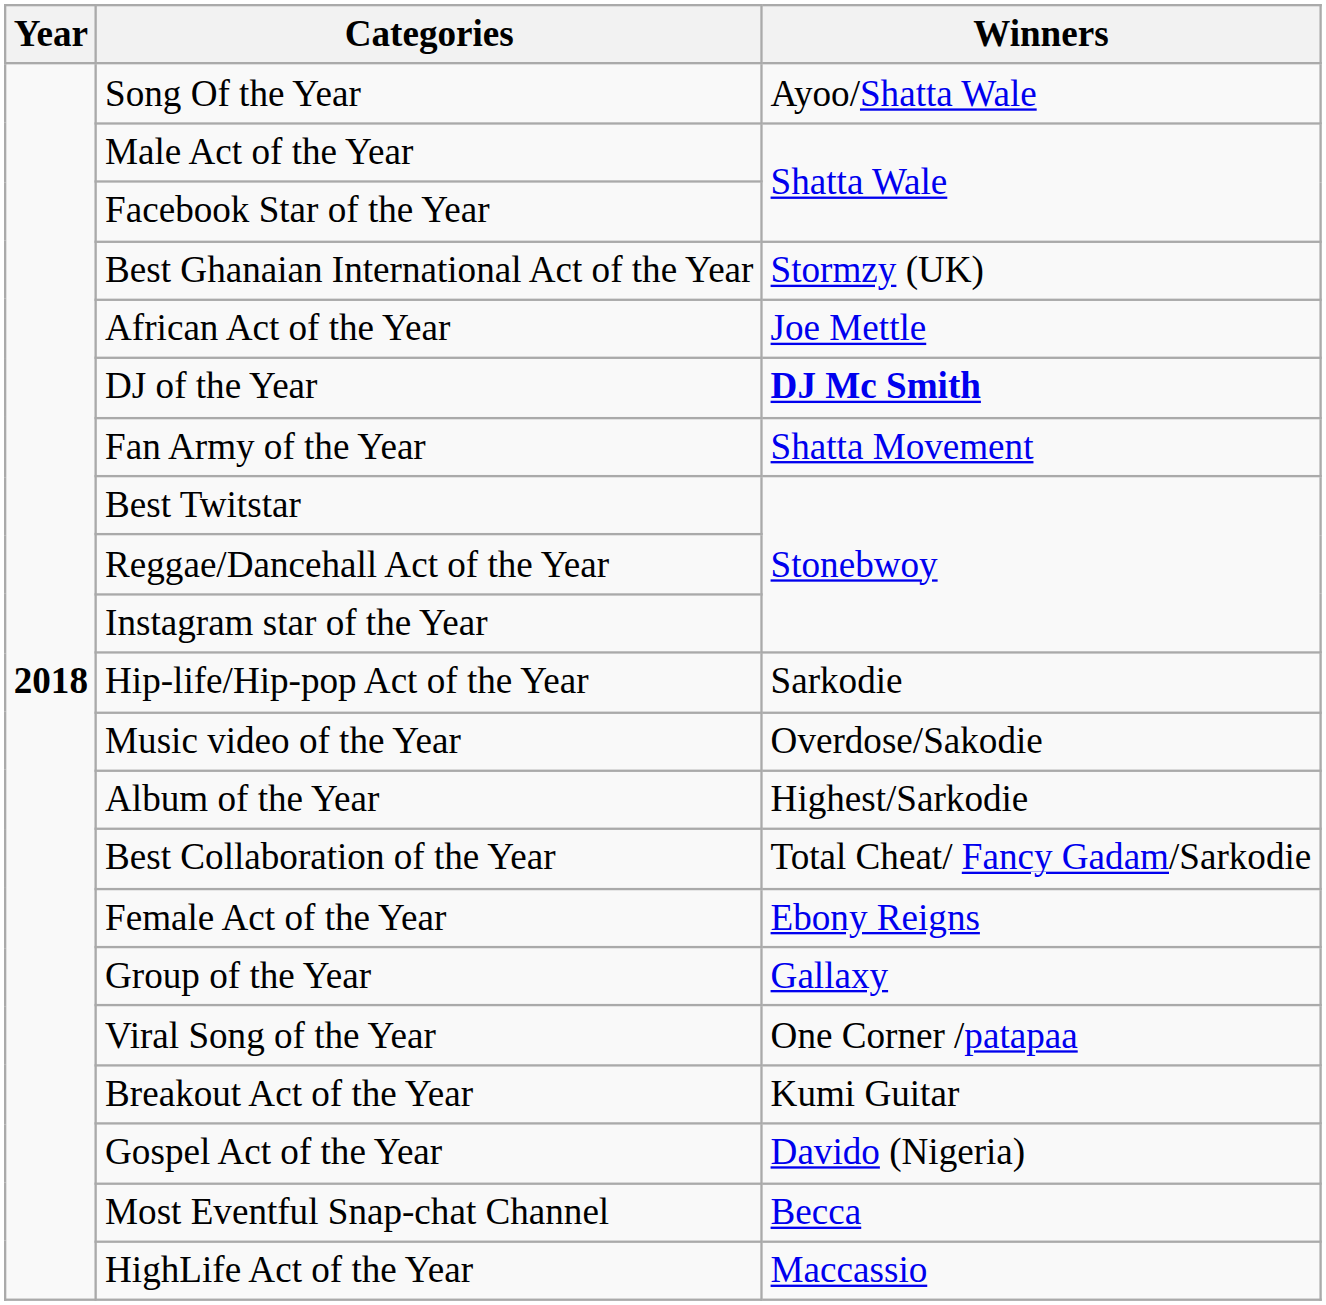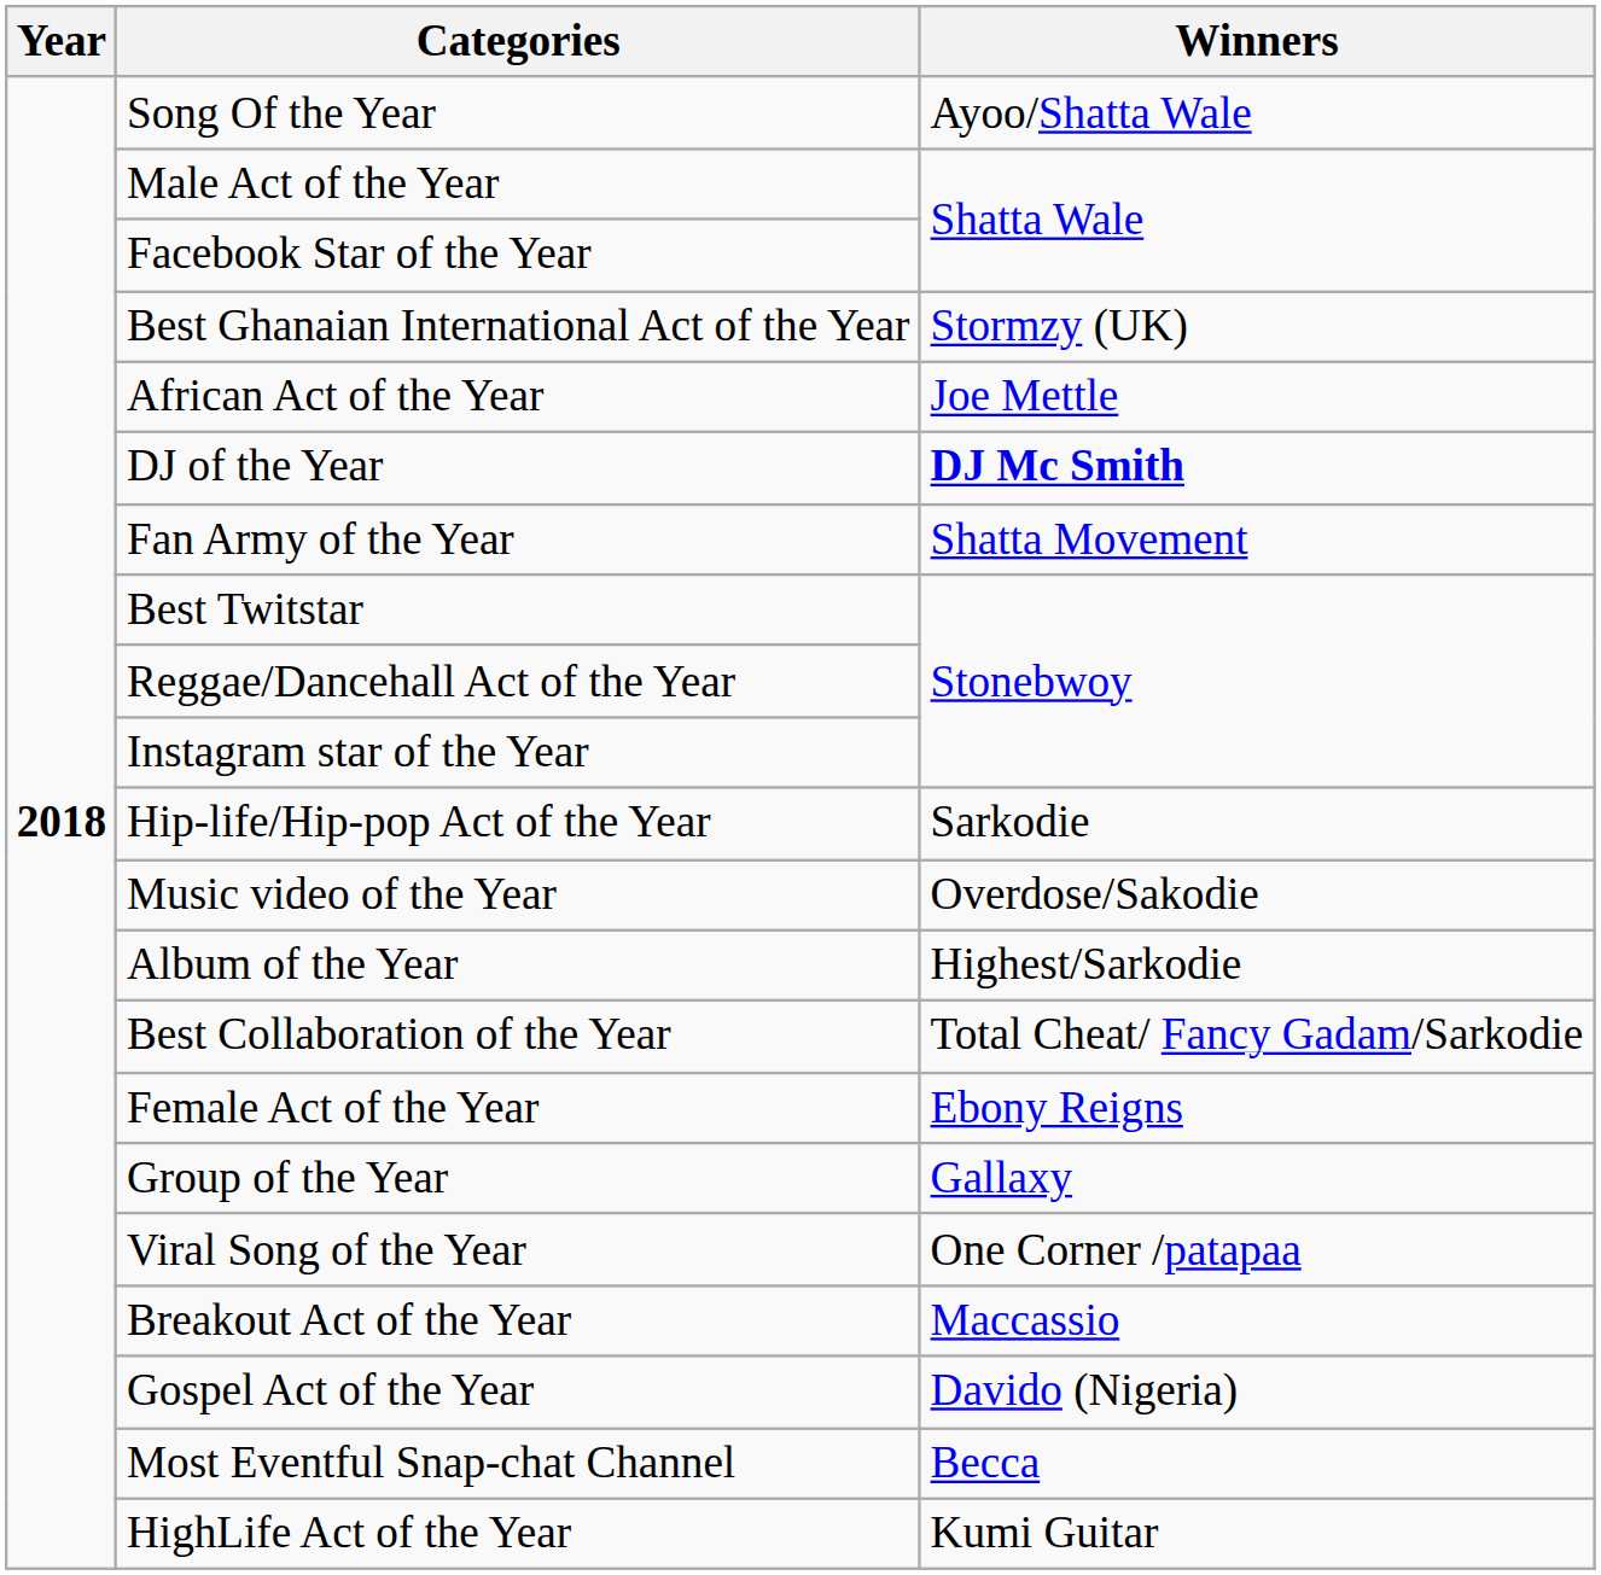Breakout Act of the Year | Winners: Kumi Guitar -> Maccassio
HighLife Act of the Year | Winners: Maccassio -> Kumi Guitar
